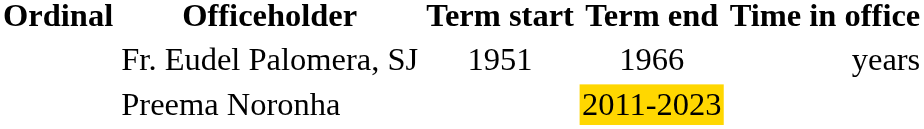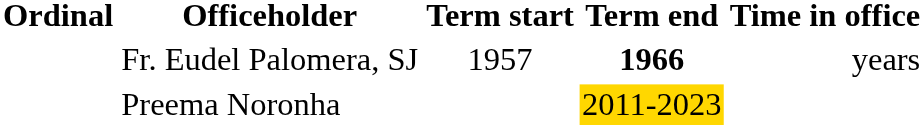Fr. Eudel Palomera, SJ | Term start: 1951 -> 1957
Fr. Eudel Palomera, SJ | Term end: normal -> bold
